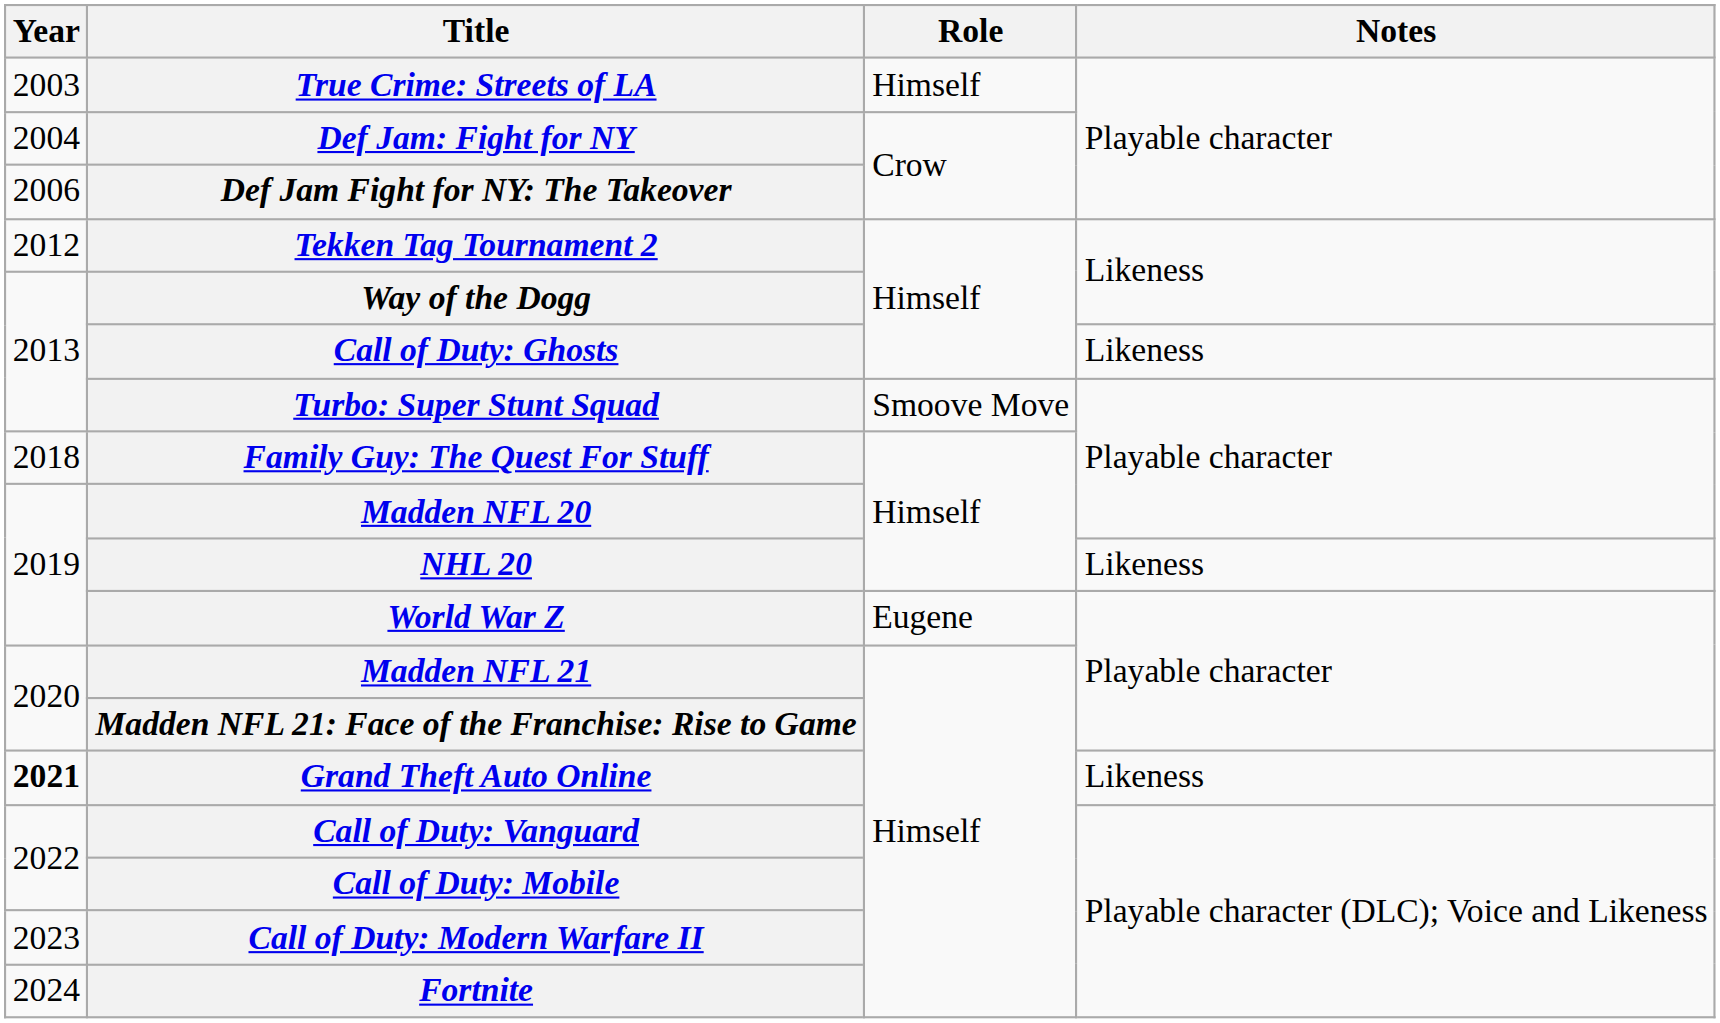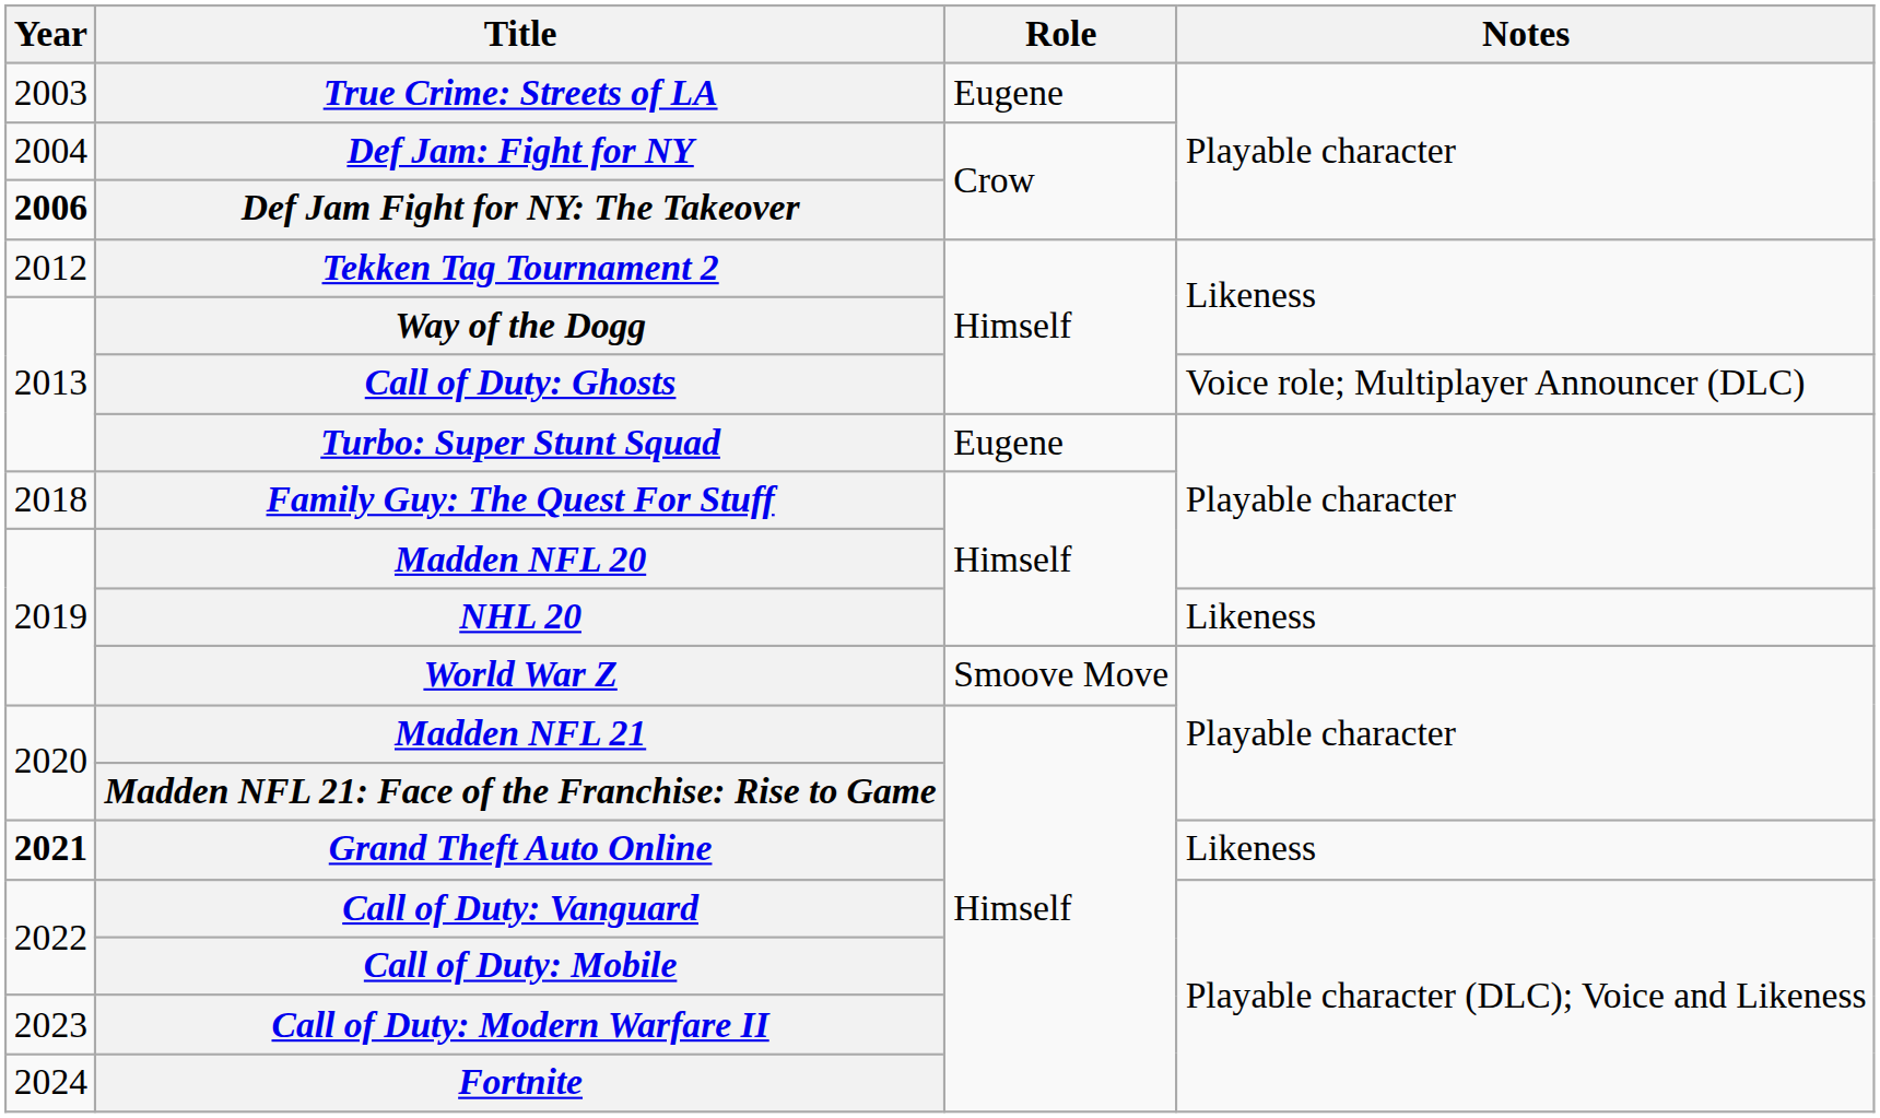True Crime: Streets of LA | Role: Himself -> Eugene
Def Jam Fight for NY: The Takeover | Year: normal -> bold
Call of Duty: Ghosts | Notes: Likeness -> Voice role; Multiplayer Announcer (DLC)
Turbo: Super Stunt Squad | Role: Smoove Move -> Eugene
World War Z | Role: Eugene -> Smoove Move
